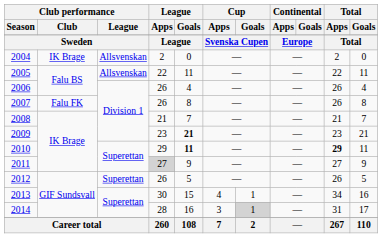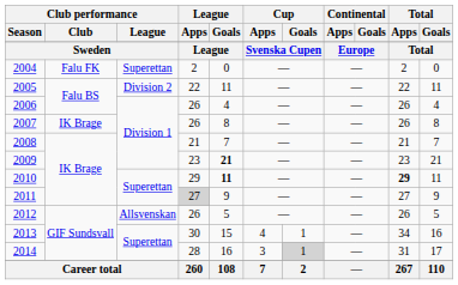2004 | Club performance / Club: IK Brage -> Falu FK
2004 | Club performance / League: Allsvenskan -> Superettan
2005 | Club performance / League: Allsvenskan -> Division 2
2007 | Club performance / Club: Falu FK -> IK Brage
2012 | Club performance / League: Superettan -> Allsvenskan
